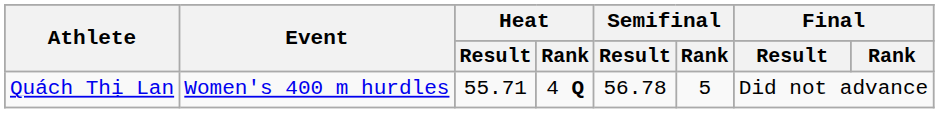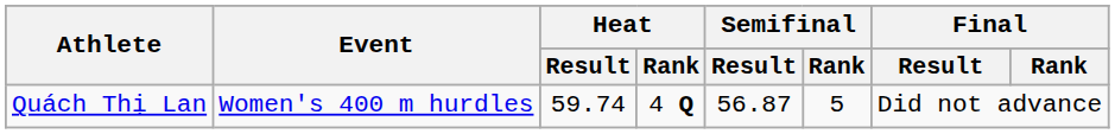Quách Thị Lan | Heat / Result: 55.71 -> 59.74
Quách Thị Lan | Semifinal / Result: 56.78 -> 56.87
